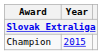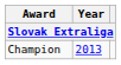Champion | Year: 2015 -> 2013
